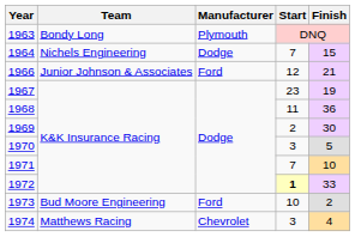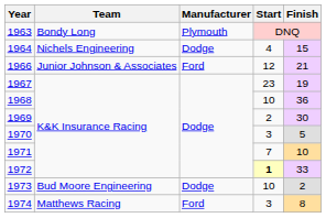1964 | Start: 7 -> 4
1968 | Start: 11 -> 10
1973 | Manufacturer: Ford -> Dodge
1974 | Manufacturer: Chevrolet -> Ford
1974 | Finish: 4 -> 8
